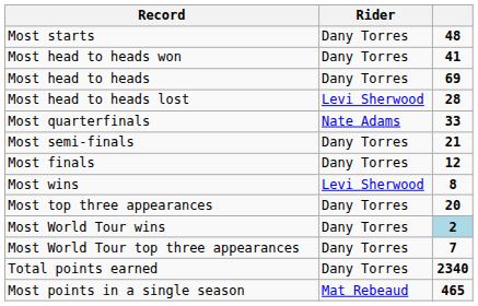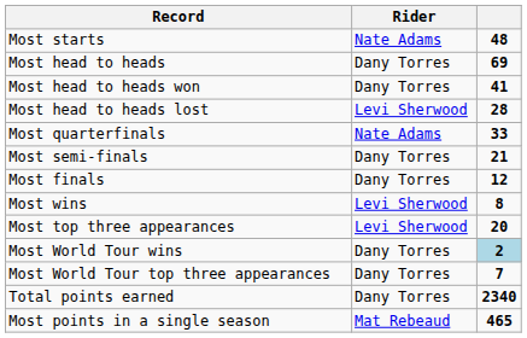Most starts | Rider: Dany Torres -> Nate Adams
rows swapped: Most head to heads <-> Most head to heads won
Most top three appearances | Rider: Dany Torres -> Levi Sherwood
